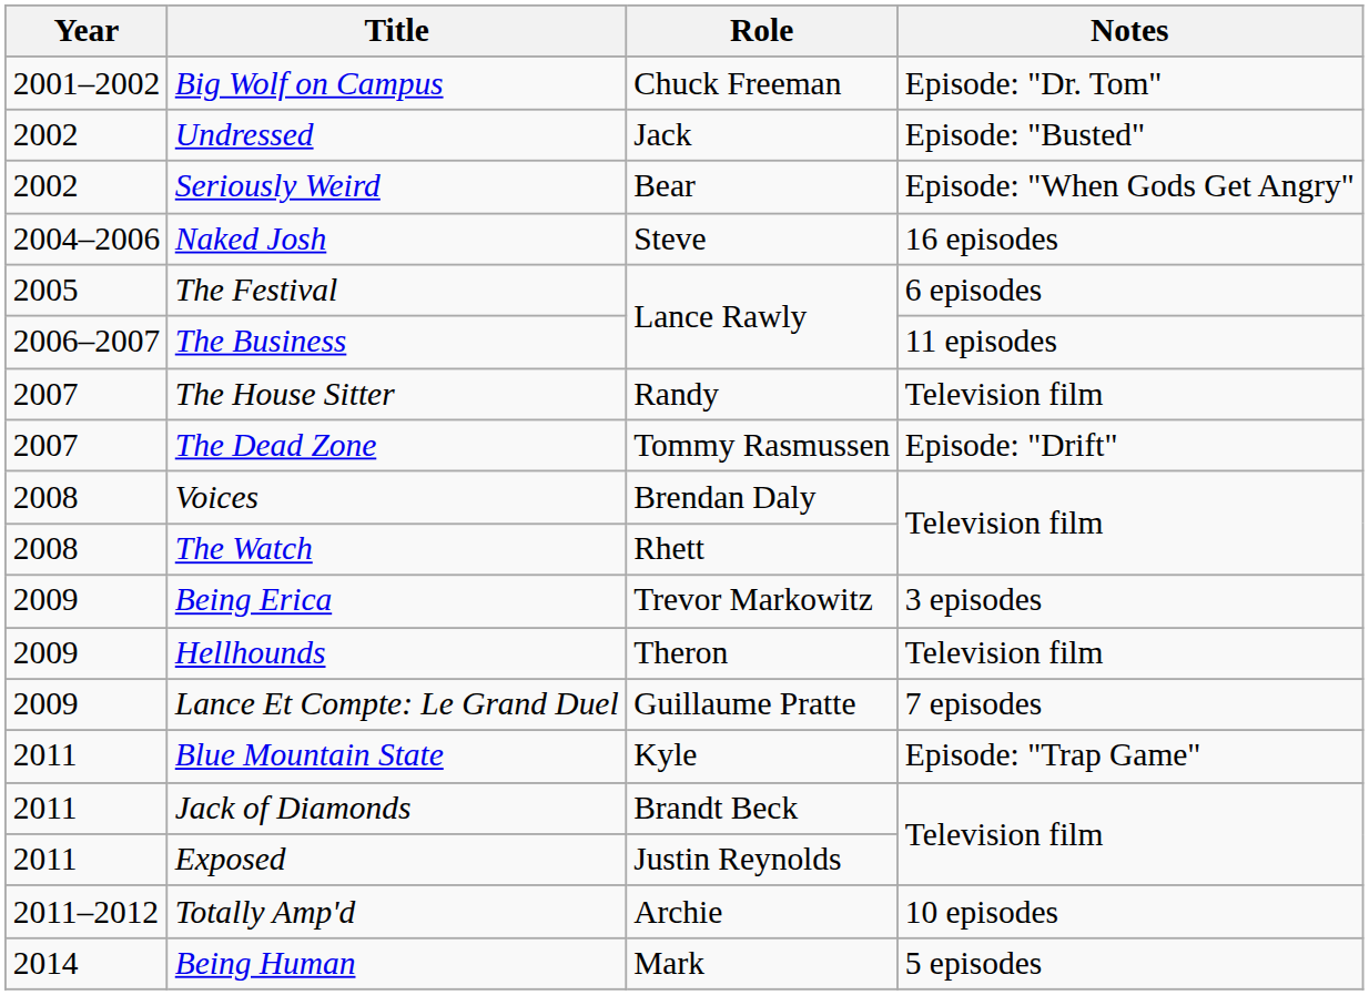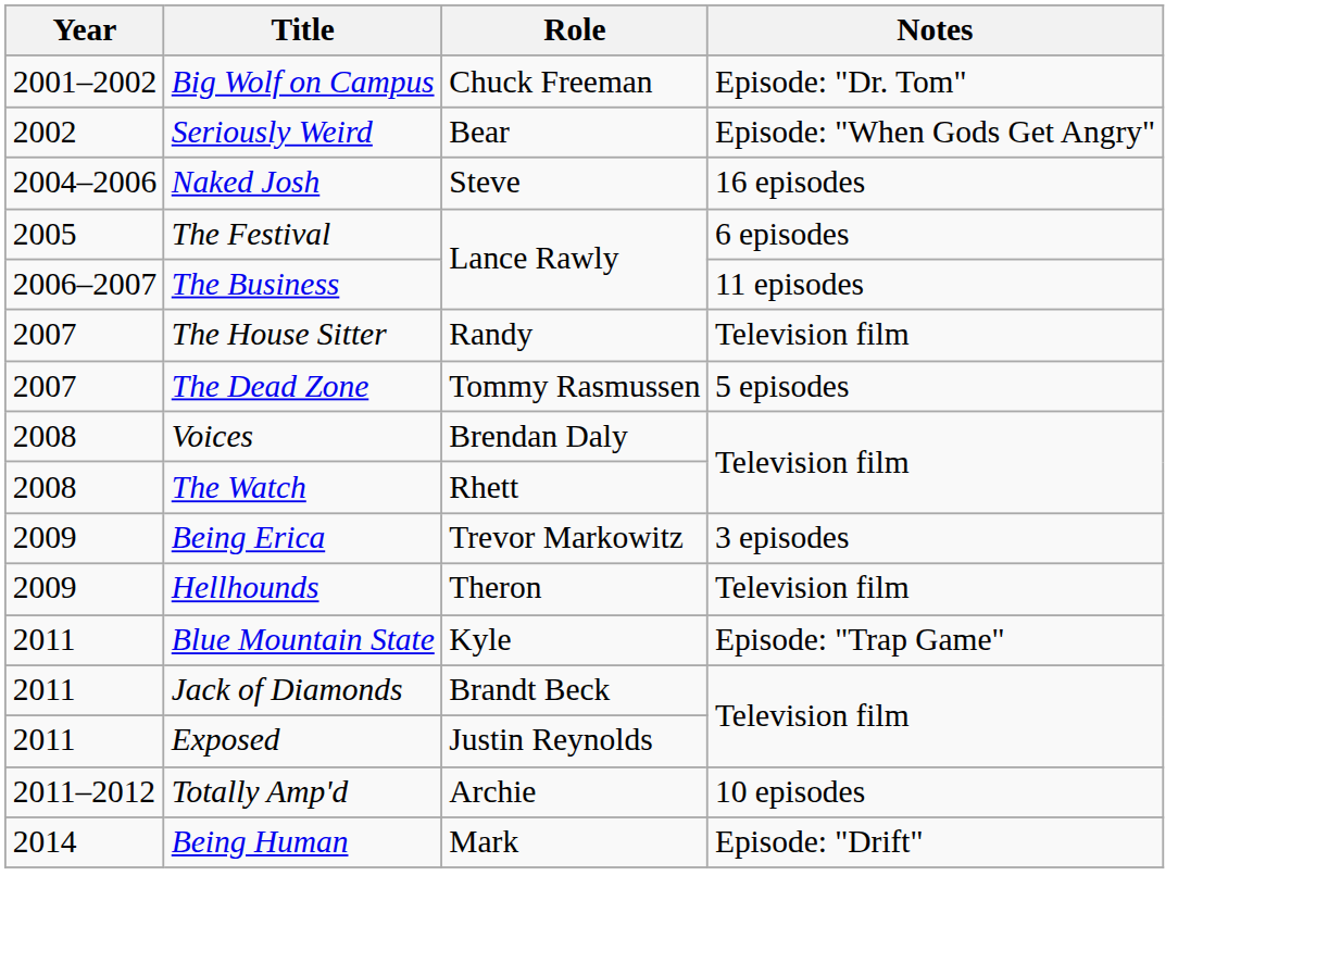- row: 2002 | Undressed | Jack | Episode: "Busted"
The Dead Zone | Notes: Episode: "Drift" -> 5 episodes
- row: 2009 | Lance Et Compte: Le Grand Duel | Guillaume Pratte | 7 episodes
Being Human | Notes: 5 episodes -> Episode: "Drift"
